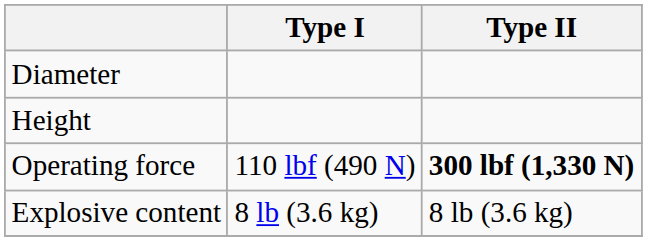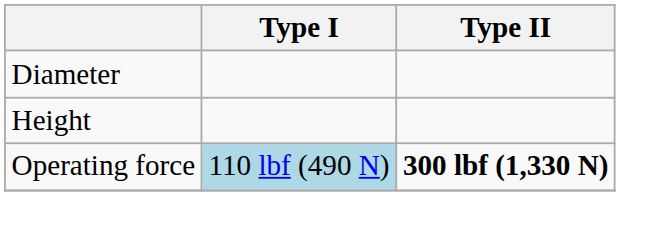Operating force | Type I: no background -> lightblue background
- row: Explosive content | 8 lb (3.6 kg) | 8 lb (3.6 kg)
